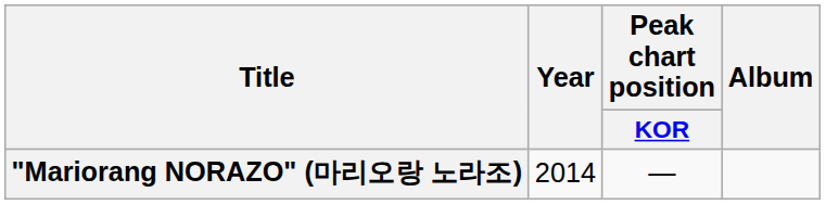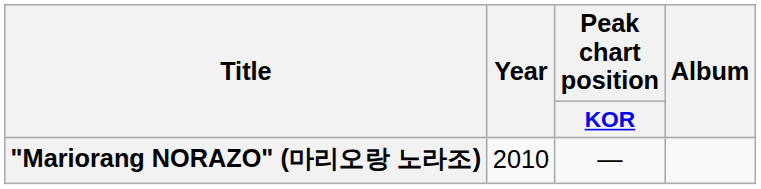"Mariorang NORAZO" (마리오랑 노라조) | Year: 2014 -> 2010
